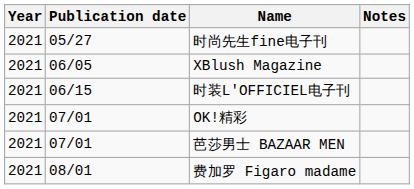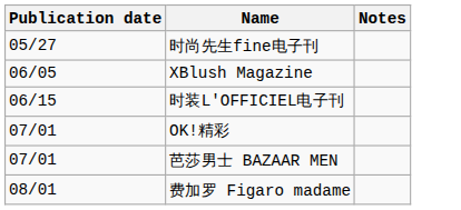- column: Year | 2021 | 2021 | 2021 | 2021 | 2021 | 2021
